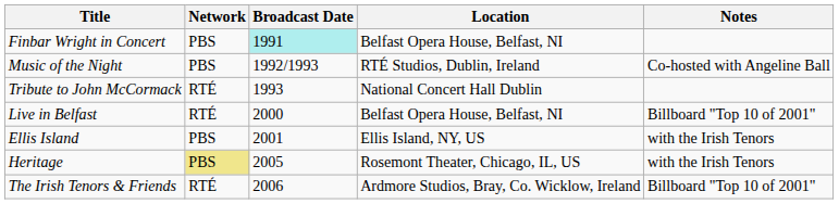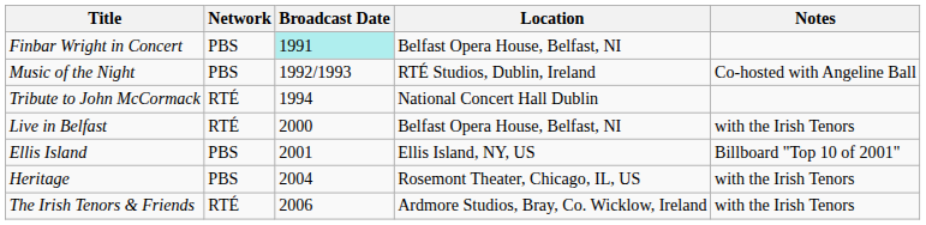Tribute to John McCormack | Broadcast Date: 1993 -> 1994
Live in Belfast | Notes: Billboard "Top 10 of 2001" -> with the Irish Tenors
Ellis Island | Notes: with the Irish Tenors -> Billboard "Top 10 of 2001"
Heritage | Network: khaki background -> no background
Heritage | Broadcast Date: 2005 -> 2004
The Irish Tenors & Friends | Notes: Billboard "Top 10 of 2001" -> with the Irish Tenors
